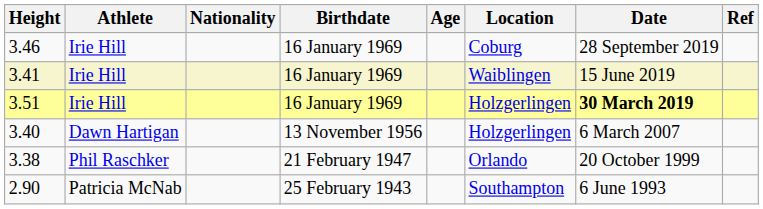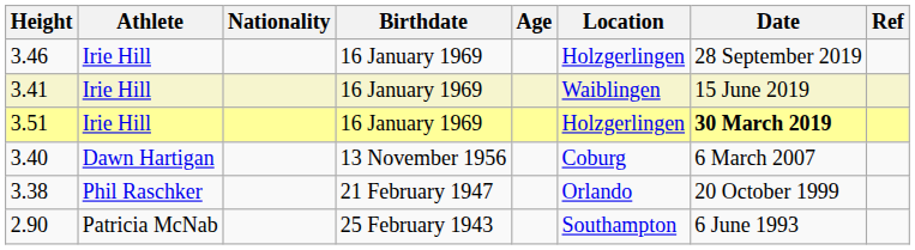3.46 | Location: Coburg -> Holzgerlingen
3.40 | Location: Holzgerlingen -> Coburg
